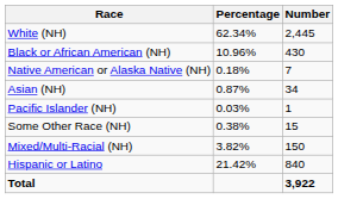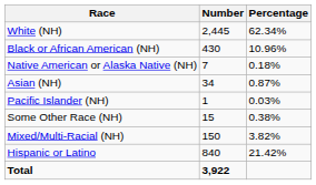columns swapped: Number <-> Percentage
